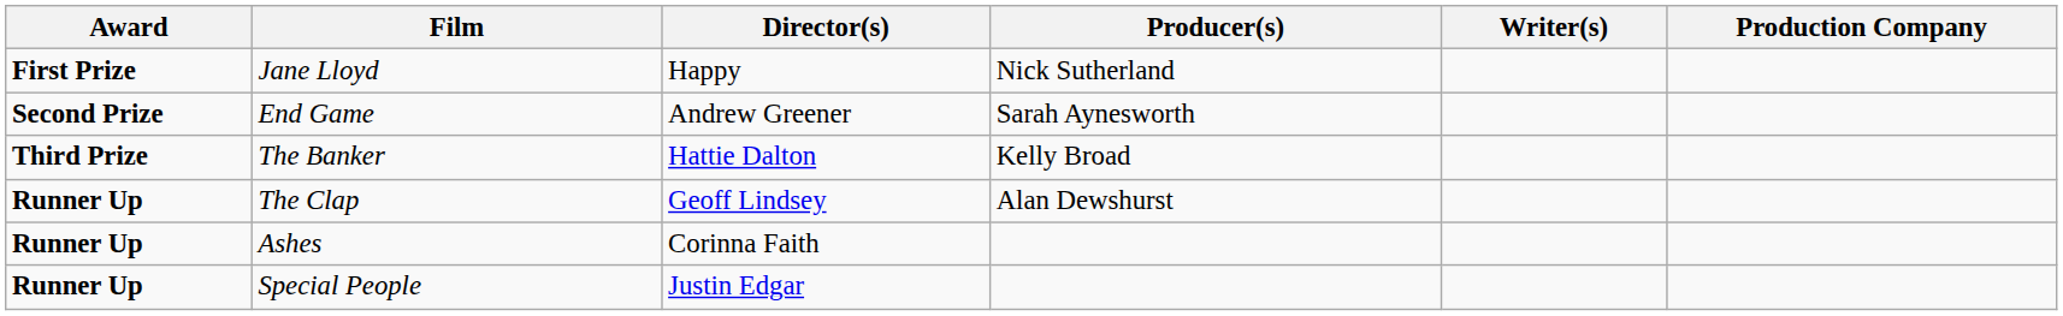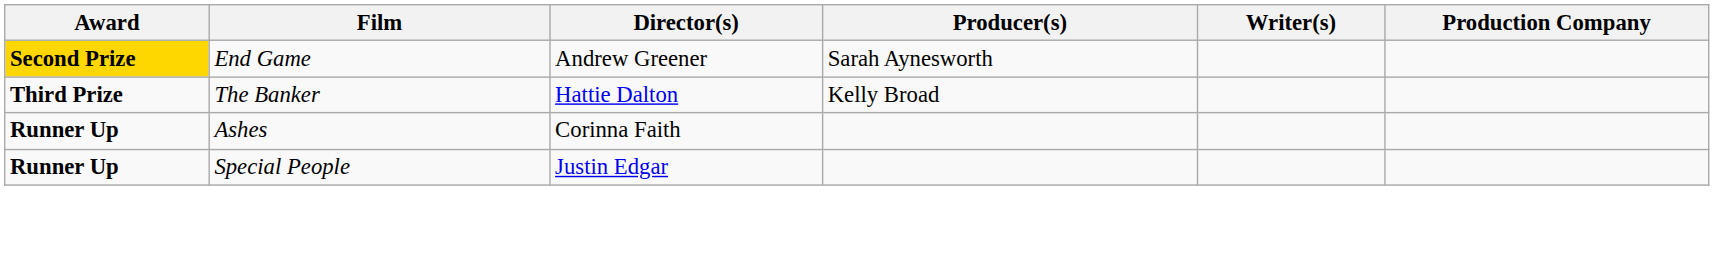- row: First Prize | Jane Lloyd | Happy | Nick Sutherland
End Game | Award: no background -> gold background
- row: Runner Up | The Clap | Geoff Lindsey | Alan Dewshurst
